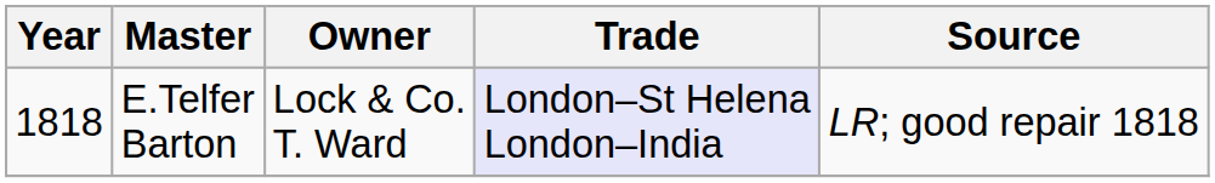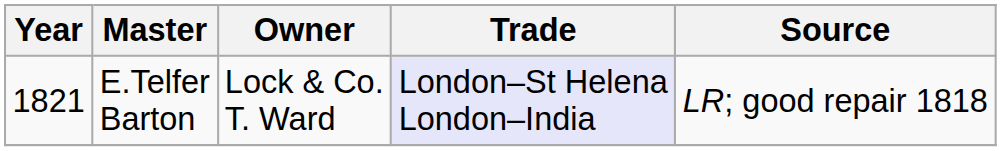E.Telfer Barton | Year: 1818 -> 1821
